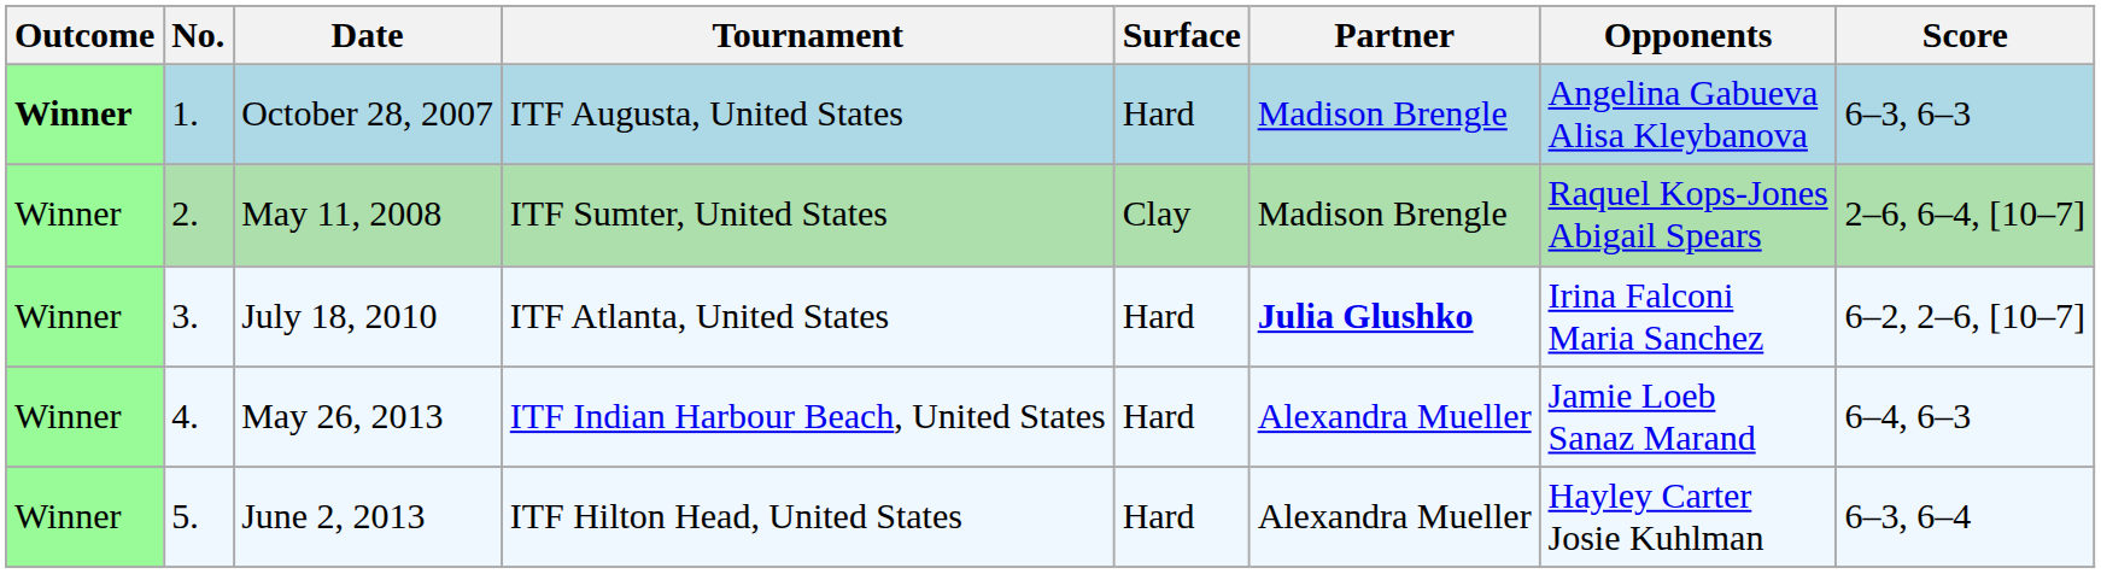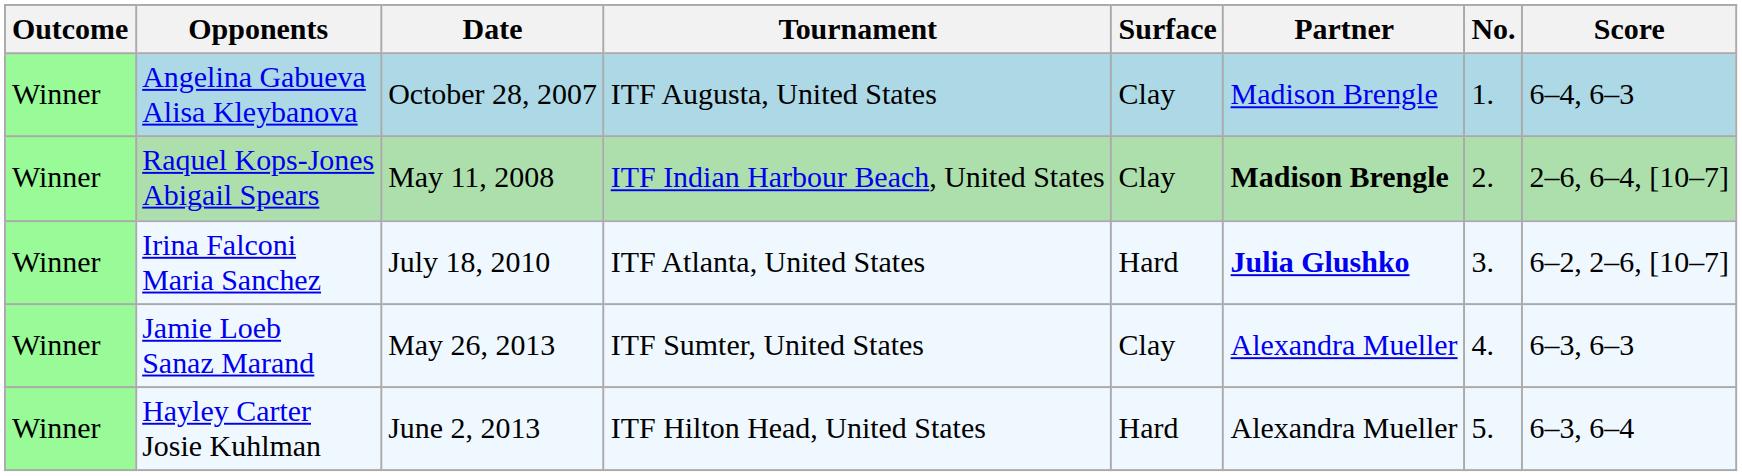columns swapped: No. <-> Opponents
October 28, 2007 | Outcome: bold -> normal
October 28, 2007 | Surface: Hard -> Clay
October 28, 2007 | Score: 6–3, 6–3 -> 6–4, 6–3
May 11, 2008 | Tournament: ITF Sumter, United States -> ITF Indian Harbour Beach, United States
May 11, 2008 | Partner: normal -> bold
May 26, 2013 | Tournament: ITF Indian Harbour Beach, United States -> ITF Sumter, United States
May 26, 2013 | Surface: Hard -> Clay
May 26, 2013 | Score: 6–4, 6–3 -> 6–3, 6–3
